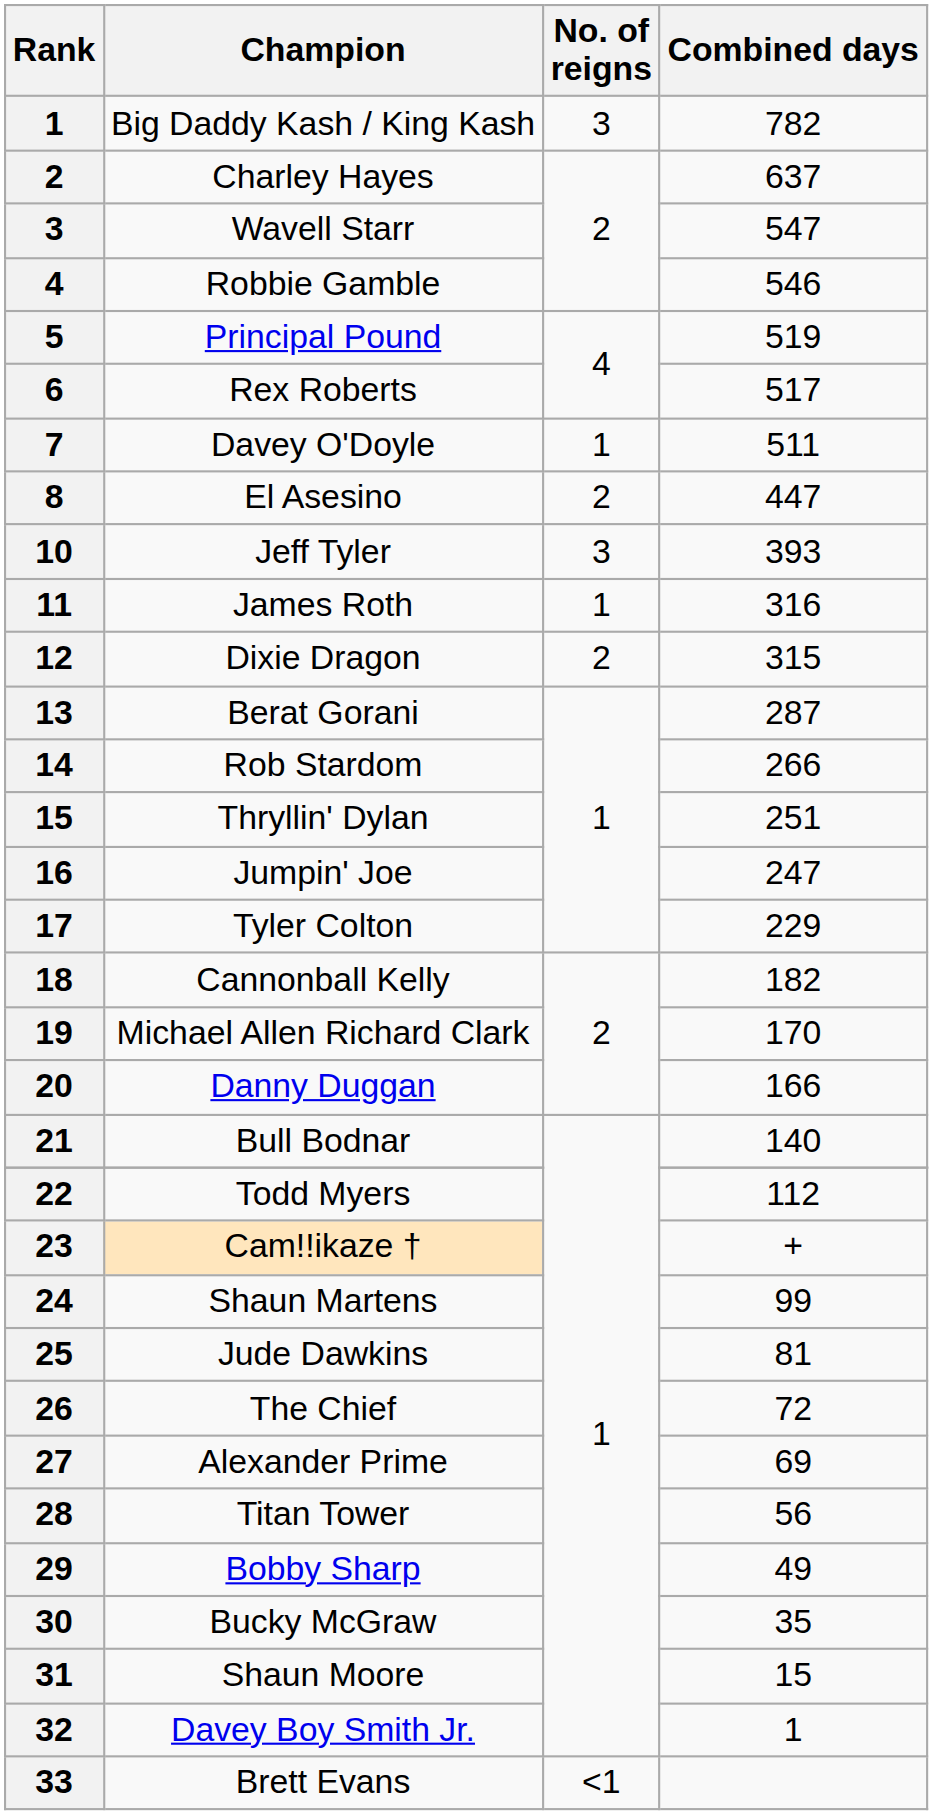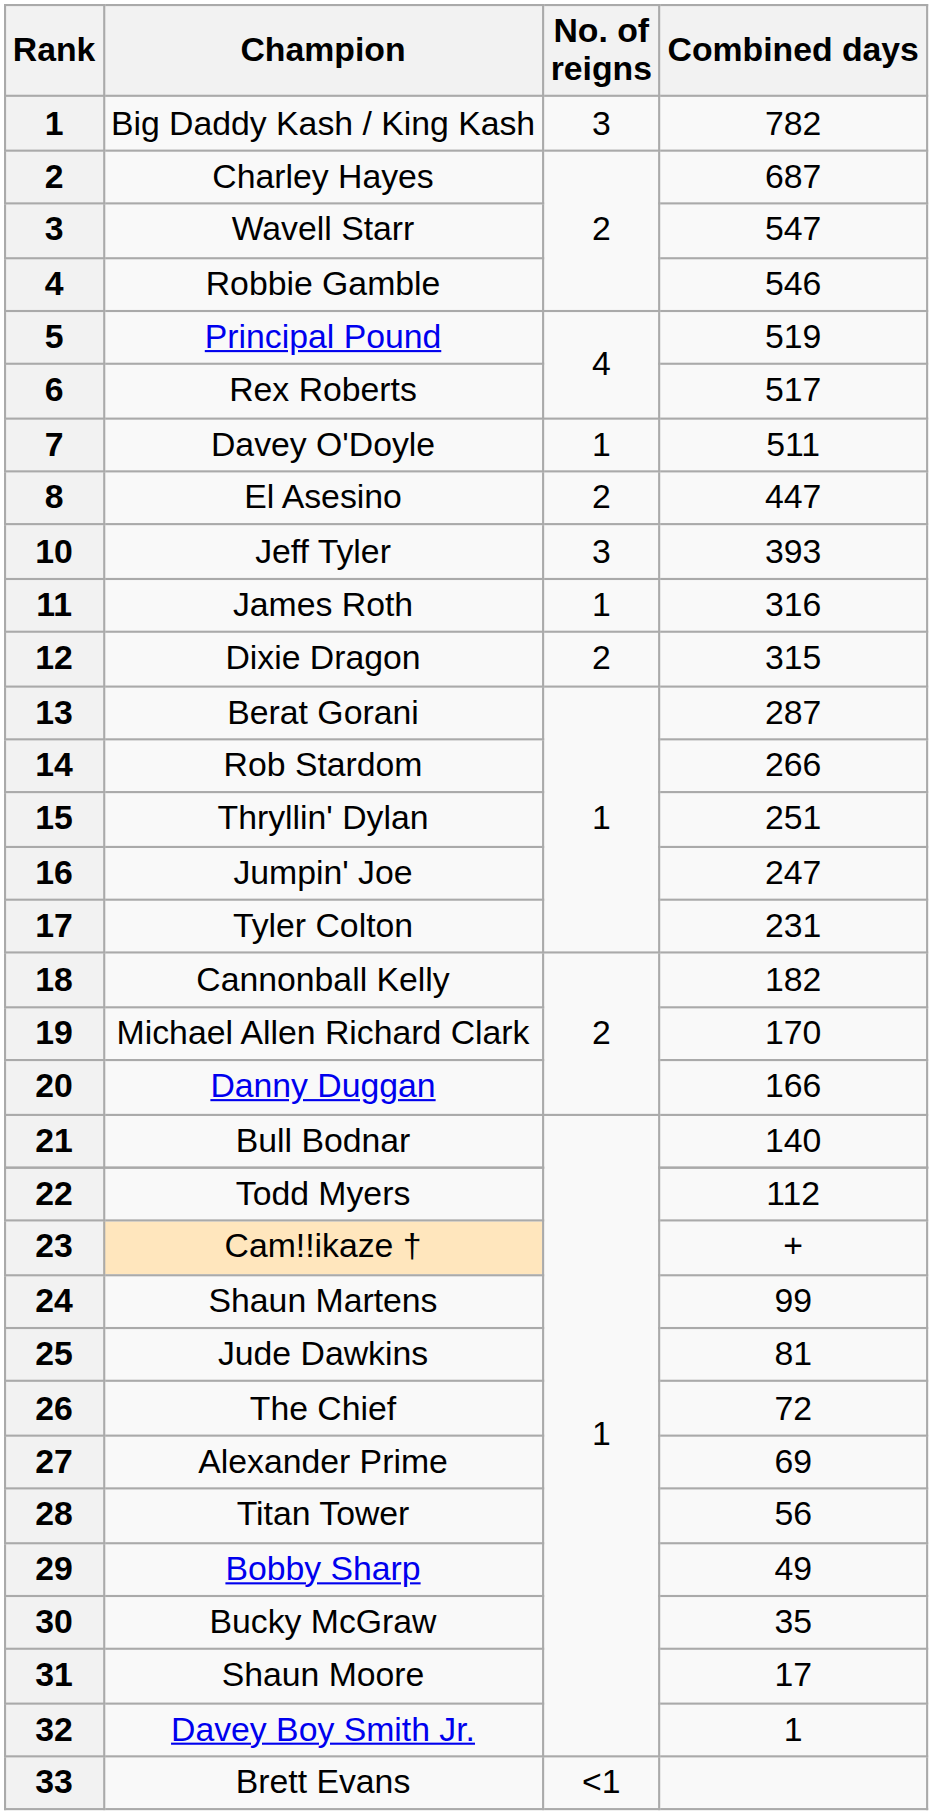Charley Hayes | Combined days: 637 -> 687
Tyler Colton | Combined days: 229 -> 231
Shaun Moore | Combined days: 15 -> 17
